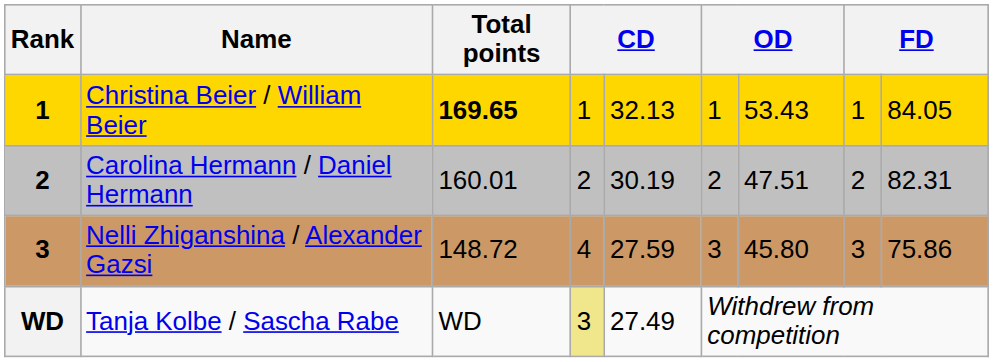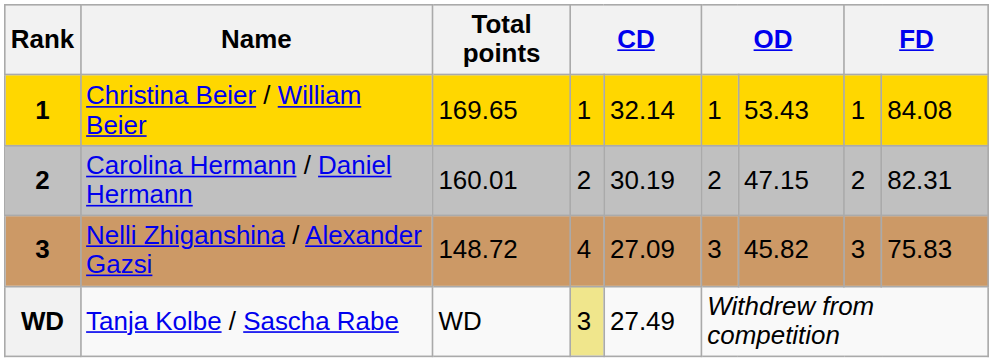Christina Beier / William Beier | Total points: bold -> normal
Christina Beier / William Beier | column 5: 32.13 -> 32.14
Christina Beier / William Beier | column 9: 84.05 -> 84.08
Carolina Hermann / Daniel Hermann | column 7: 47.51 -> 47.15
Nelli Zhiganshina / Alexander Gazsi | column 5: 27.59 -> 27.09
Nelli Zhiganshina / Alexander Gazsi | column 7: 45.80 -> 45.82
Nelli Zhiganshina / Alexander Gazsi | column 9: 75.86 -> 75.83
